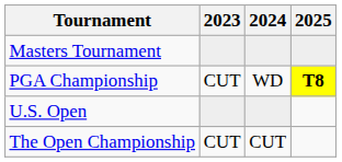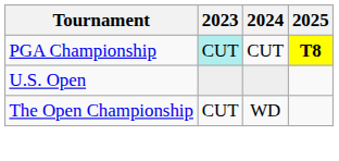- row: Masters Tournament
PGA Championship | 2023: no background -> paleturquoise background
PGA Championship | 2024: WD -> CUT
The Open Championship | 2024: CUT -> WD
